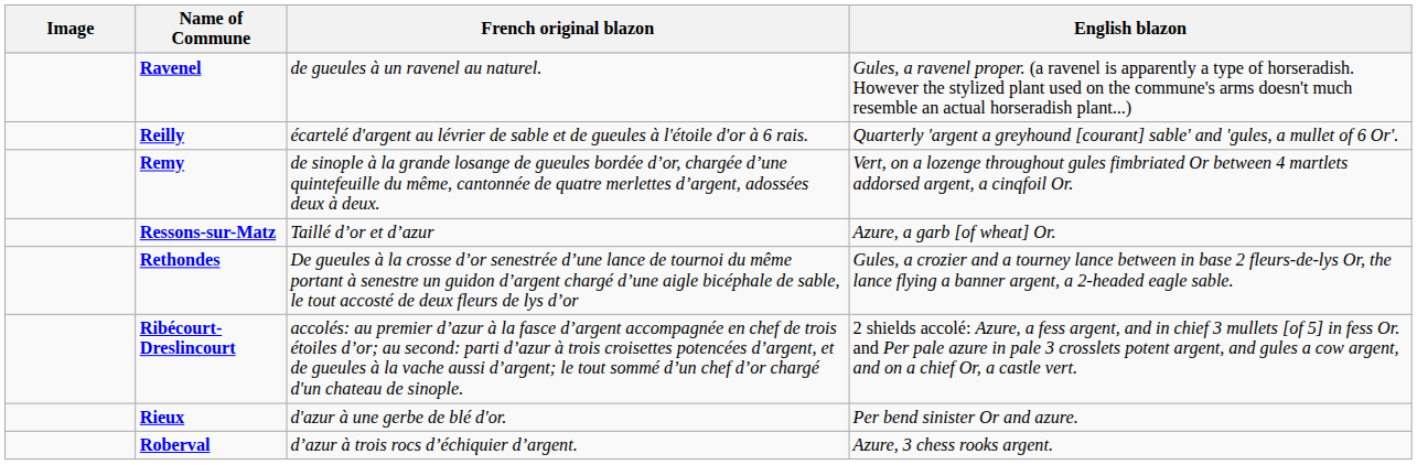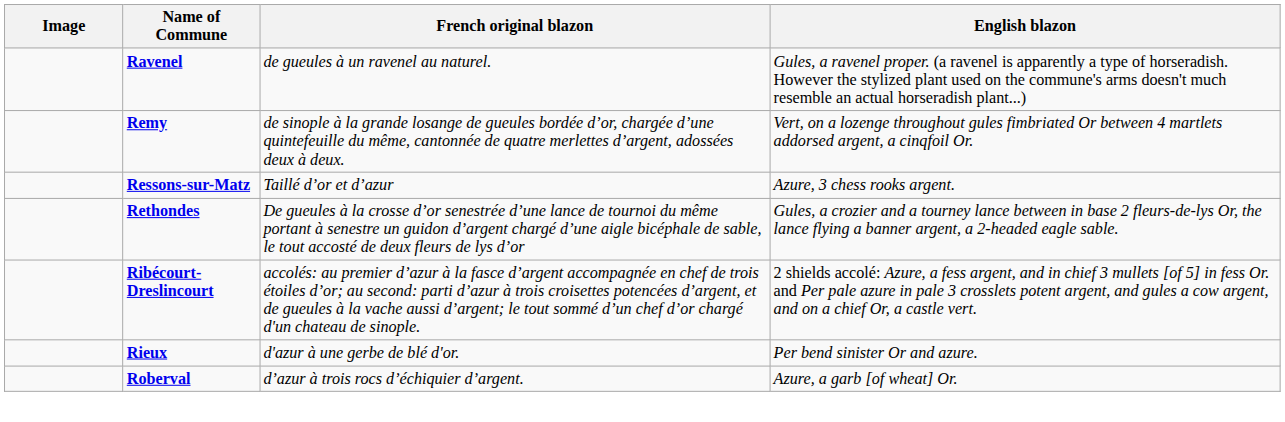- row: Reilly | écartelé d'argent au lévrier de sable et de gueules à l'étoile d'or à 6 rais. | Quarterly 'argent a greyhound [courant] sable' and 'gules, a mullet of 6 Or'.
Ressons-sur-Matz | English blazon: Azure, a garb [of wheat] Or. -> Azure, 3 chess rooks argent.
Roberval | English blazon: Azure, 3 chess rooks argent. -> Azure, a garb [of wheat] Or.
